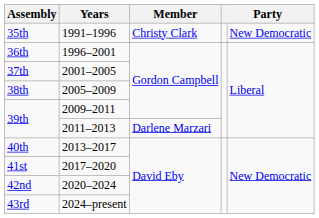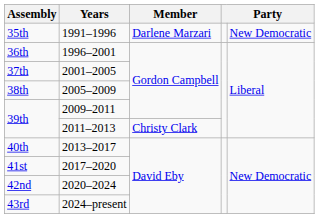35th | Member: Christy Clark -> Darlene Marzari
39th / 2011–2013 | Member: Darlene Marzari -> Christy Clark
